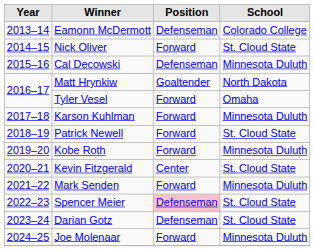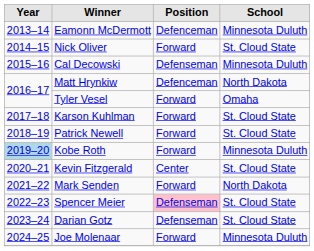Eamonn McDermott | Position: Defenseman -> Defenceman
Eamonn McDermott | School: Colorado College -> Minnesota Duluth
Matt Hrynkiw | Position: Goaltender -> Defenceman
Karson Kuhlman | School: Minnesota Duluth -> St. Cloud State
Kobe Roth | Year: no background -> lightblue background
Mark Senden | School: Minnesota Duluth -> North Dakota
